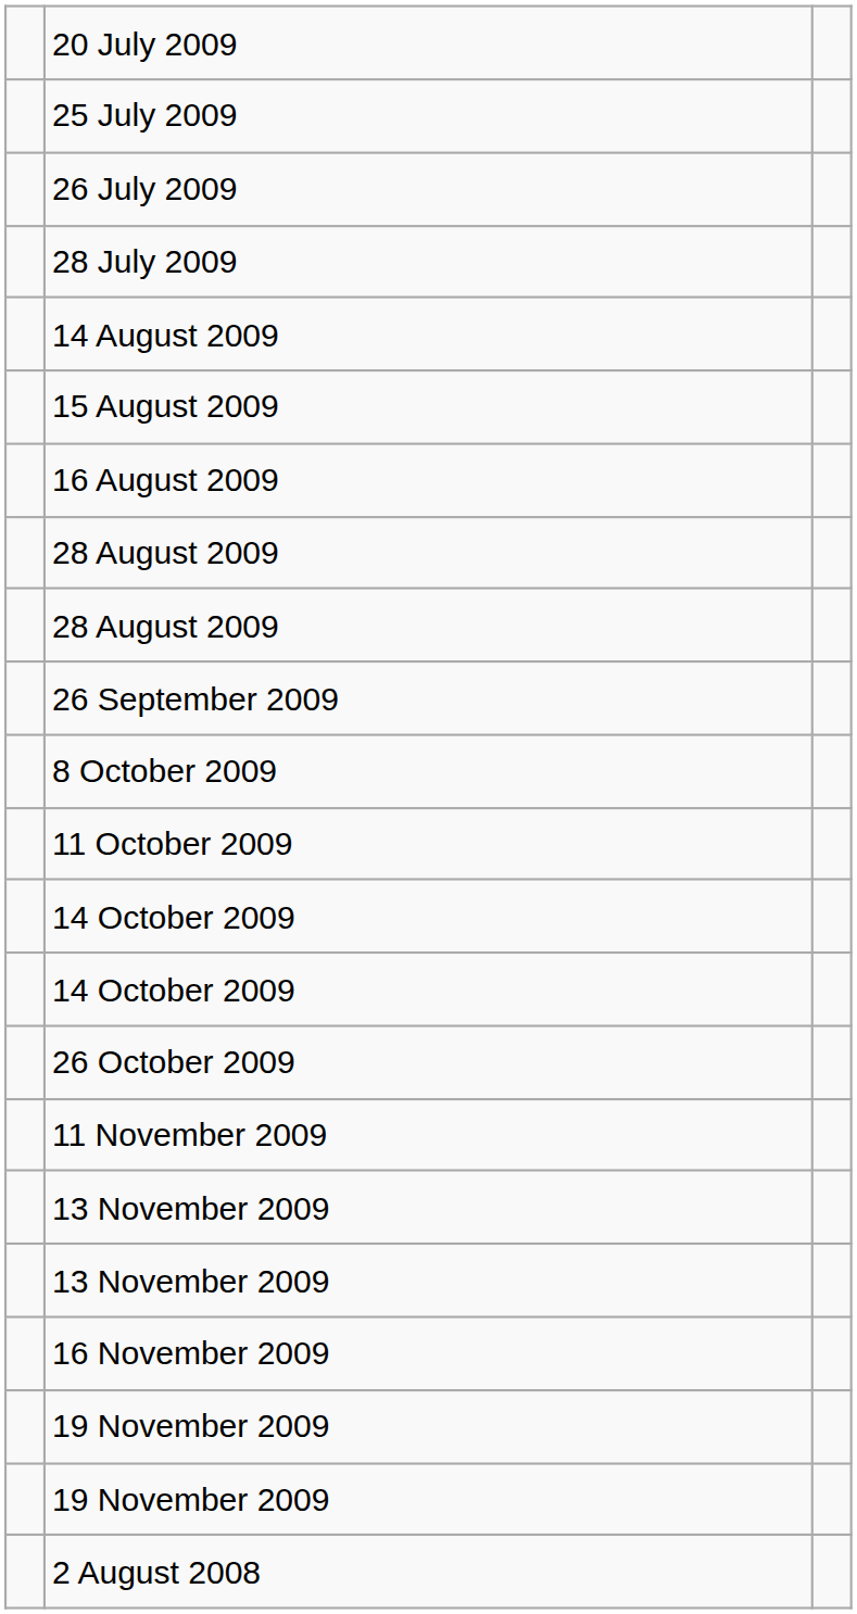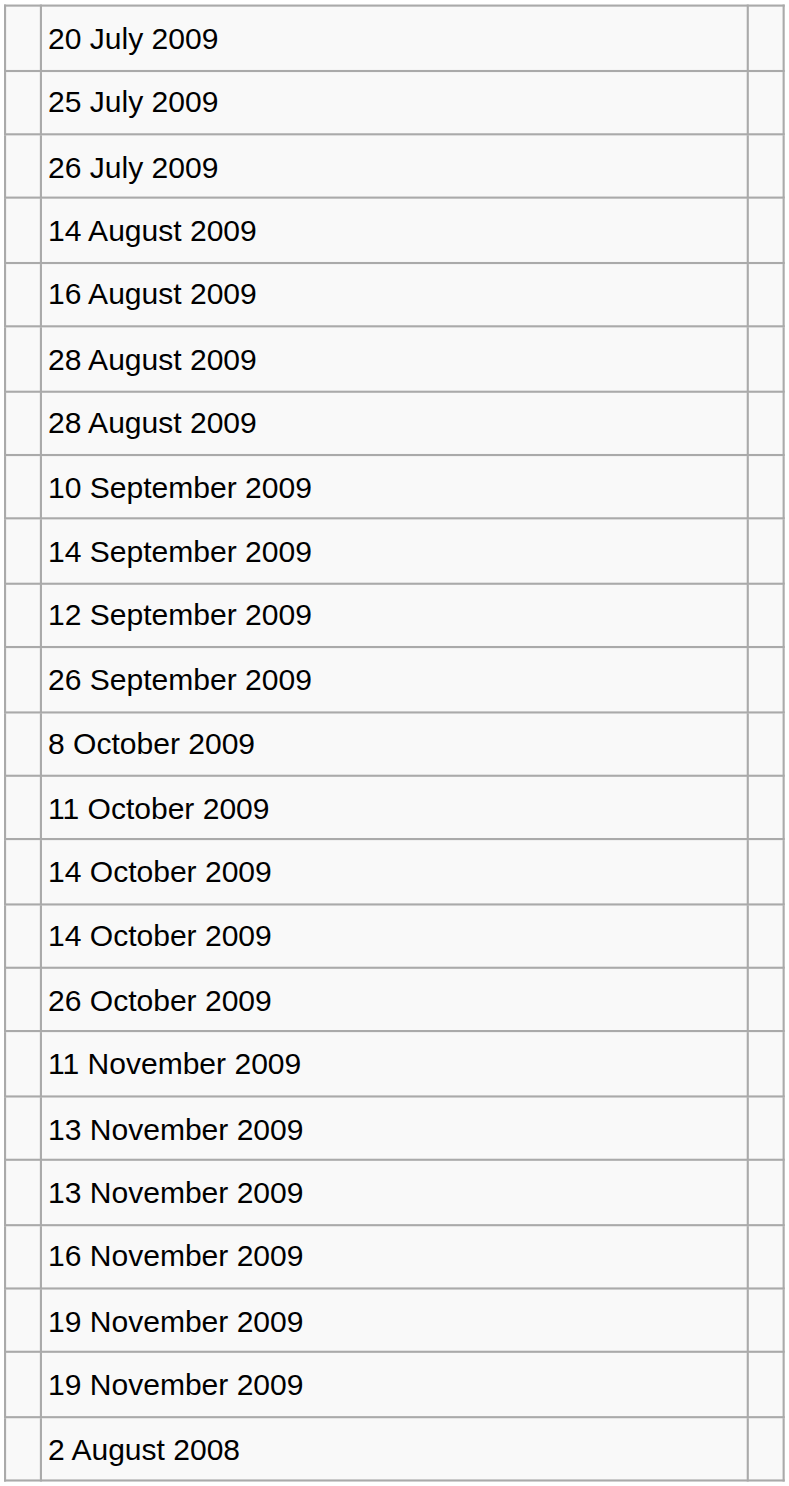- row: 28 July 2009
- row: 15 August 2009
+ row: 10 September 2009
+ row: 14 September 2009
+ row: 12 September 2009
